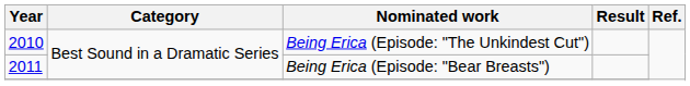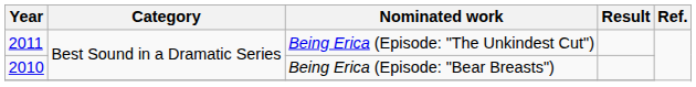Being Erica (Episode: "The Unkindest Cut") | Year: 2010 -> 2011
Being Erica (Episode: "Bear Breasts") | Year: 2011 -> 2010
